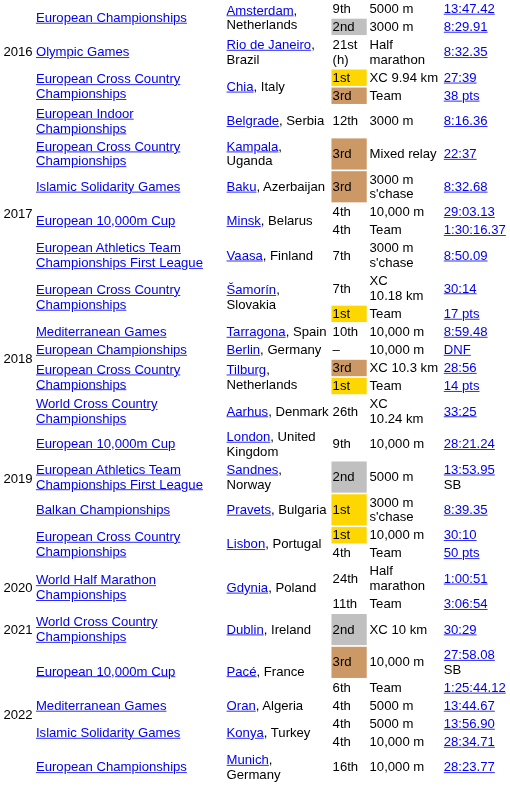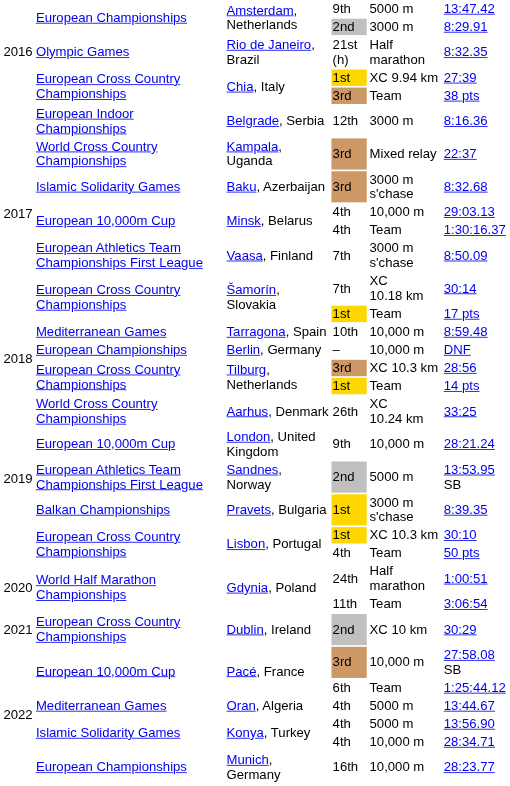Kampala, Uganda | column 2: European Cross Country Championships -> World Cross Country Championships
Lisbon, Portugal / 1st | column 5: 10,000 m -> XC 10.3 km
Dublin, Ireland | column 2: World Cross Country Championships -> European Cross Country Championships
